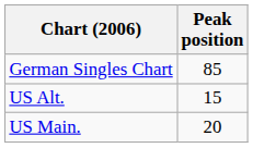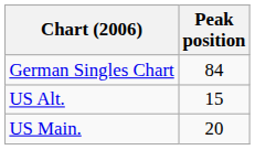German Singles Chart | Peak position: 85 -> 84
